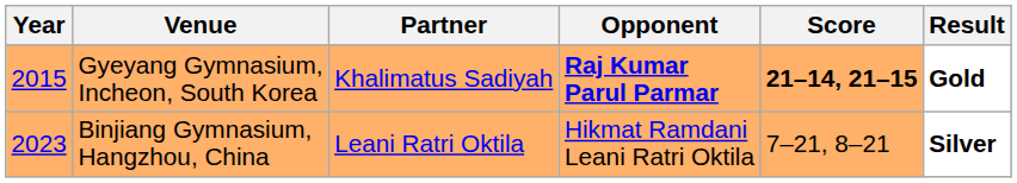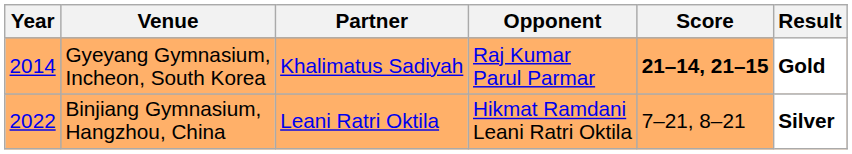Gyeyang Gymnasium, Incheon, South Korea | Year: 2015 -> 2014
Gyeyang Gymnasium, Incheon, South Korea | Opponent: bold -> normal
Binjiang Gymnasium, Hangzhou, China | Year: 2023 -> 2022
